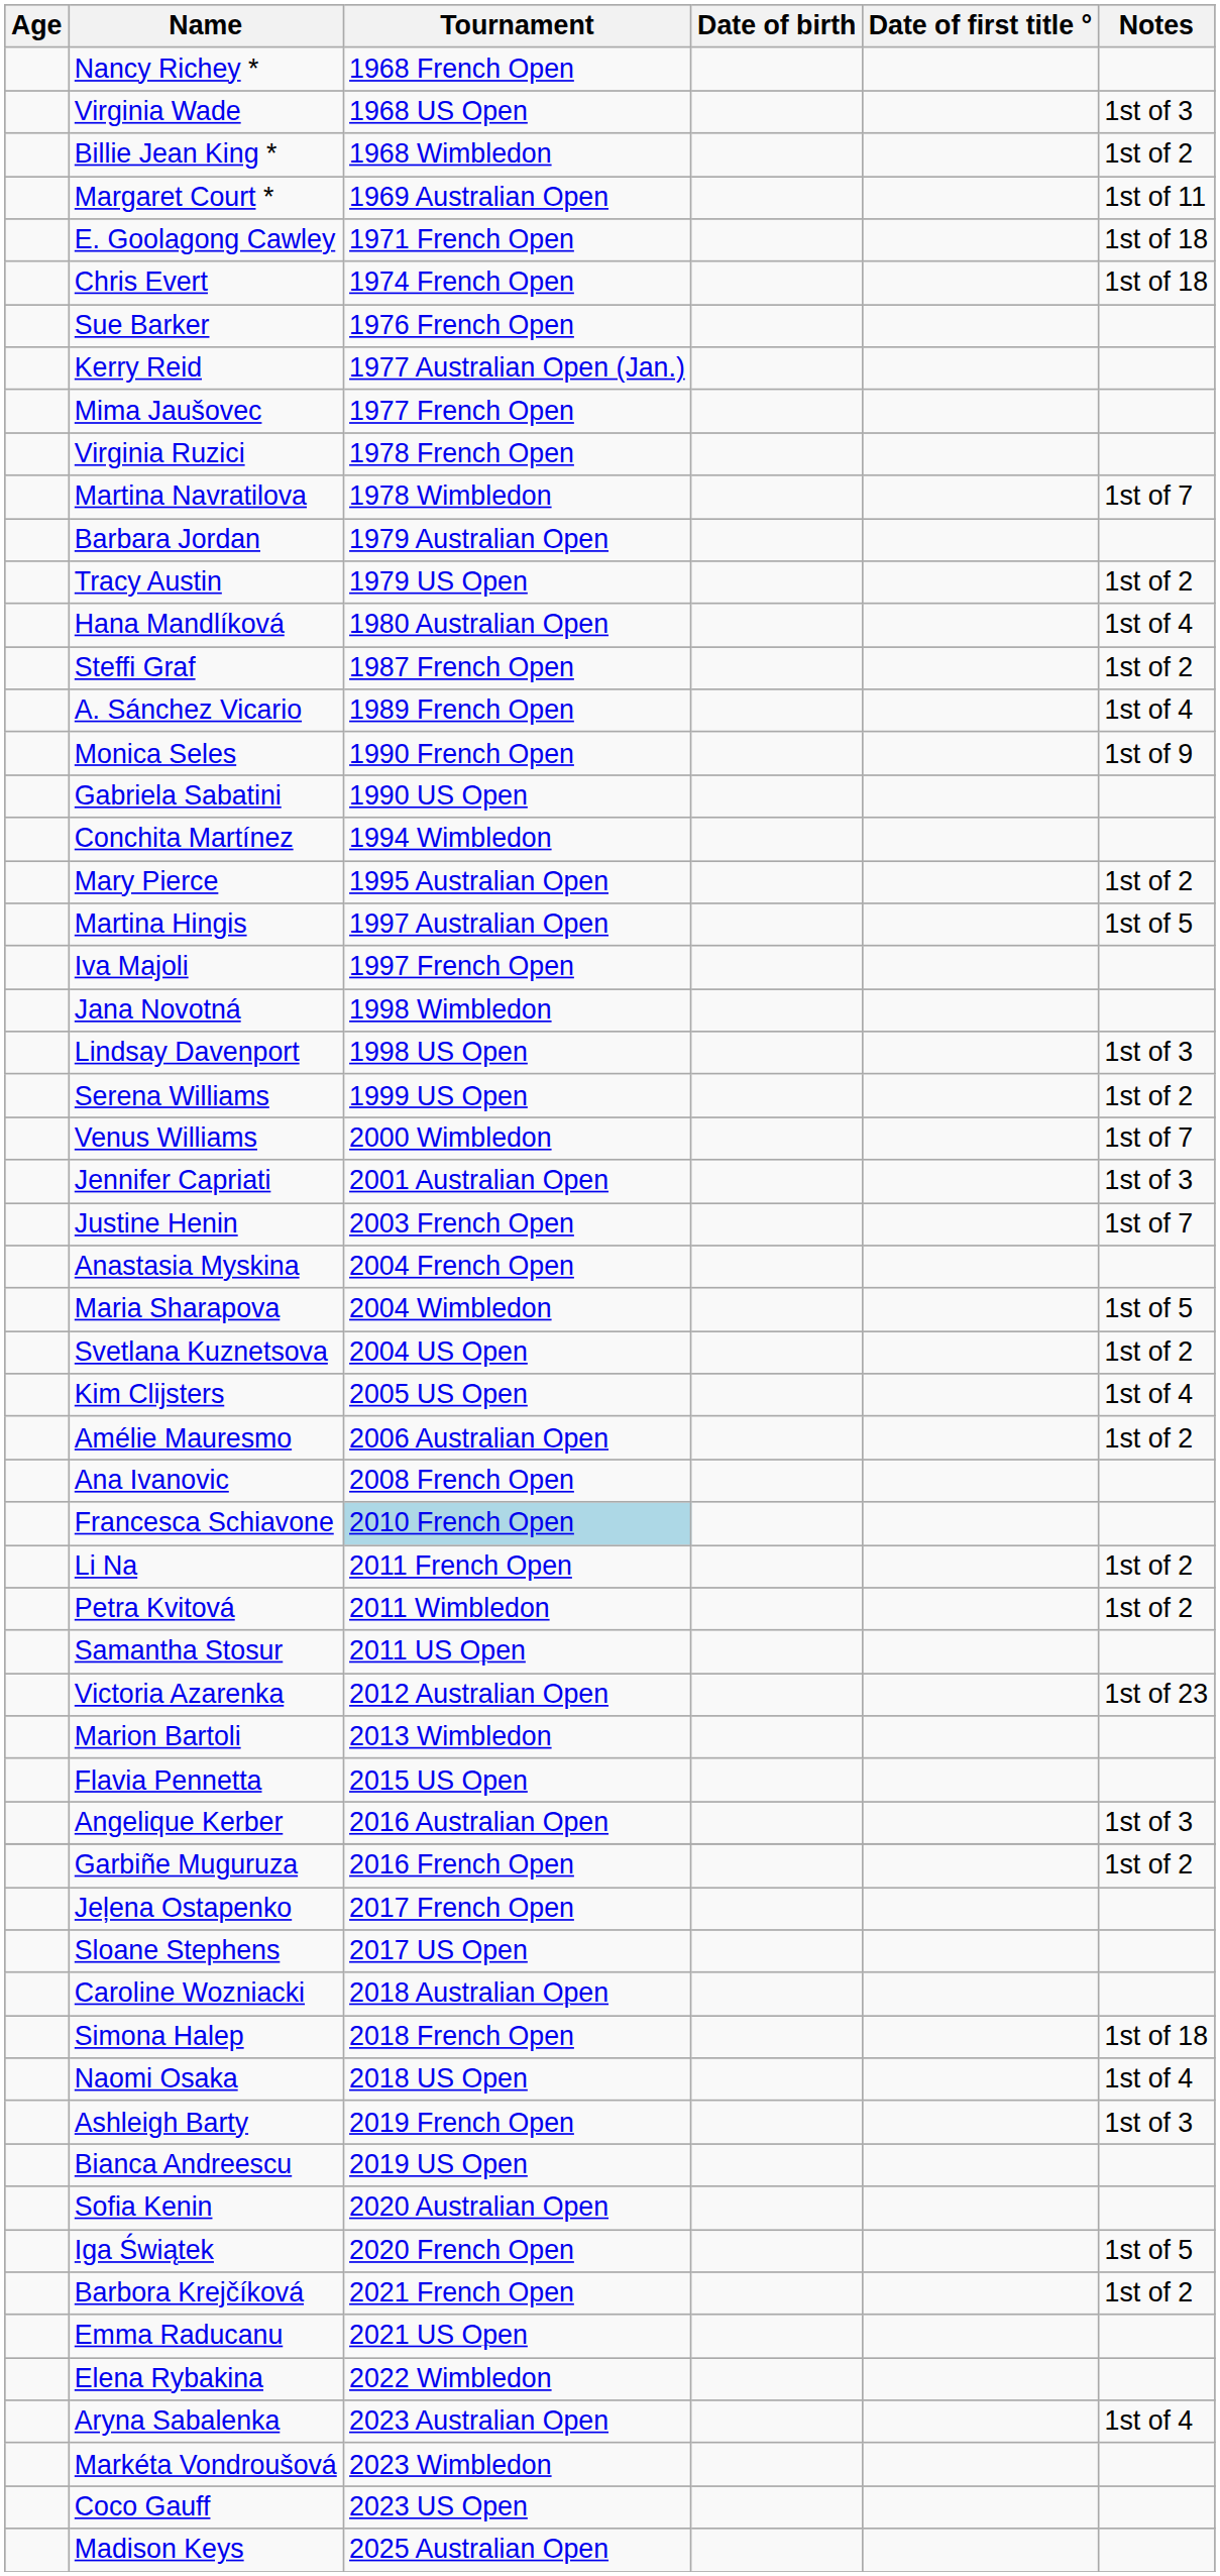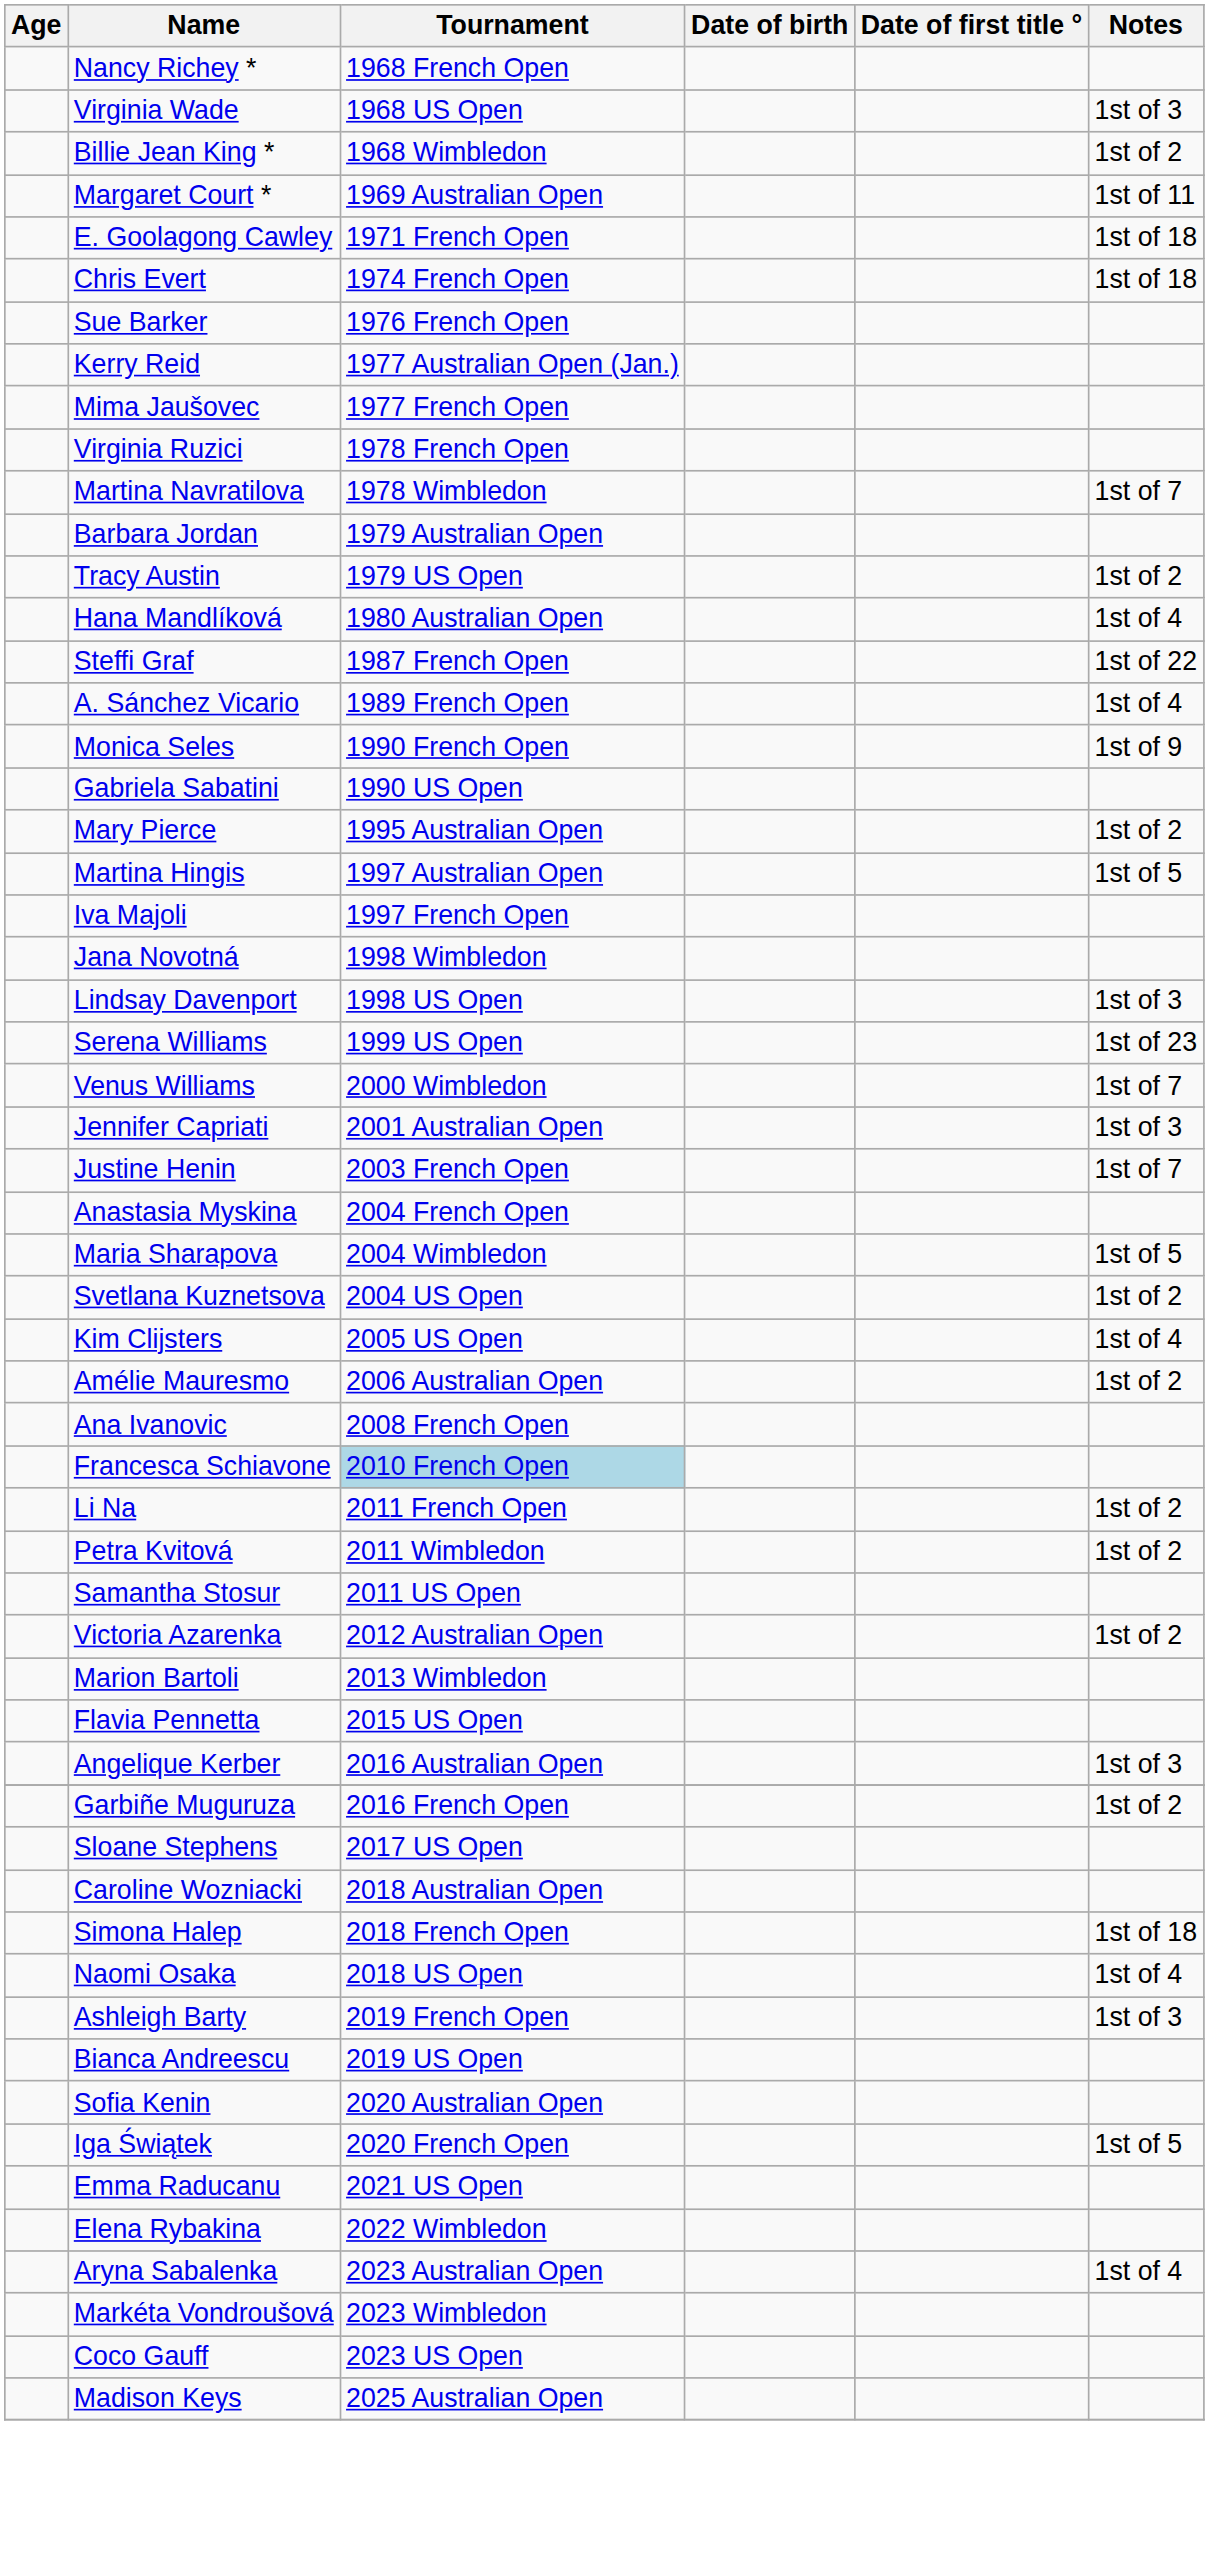Steffi Graf | Notes: 1st of 2 -> 1st of 22
- row: Conchita Martínez | 1994 Wimbledon
Serena Williams | Notes: 1st of 2 -> 1st of 23
Victoria Azarenka | Notes: 1st of 23 -> 1st of 2
- row: Jeļena Ostapenko | 2017 French Open
- row: Barbora Krejčíková | 2021 French Open | 1st of 2
